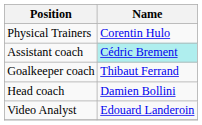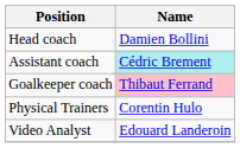rows swapped: Head coach <-> Physical Trainers
Goalkeeper coach | Name: no background -> pink background
